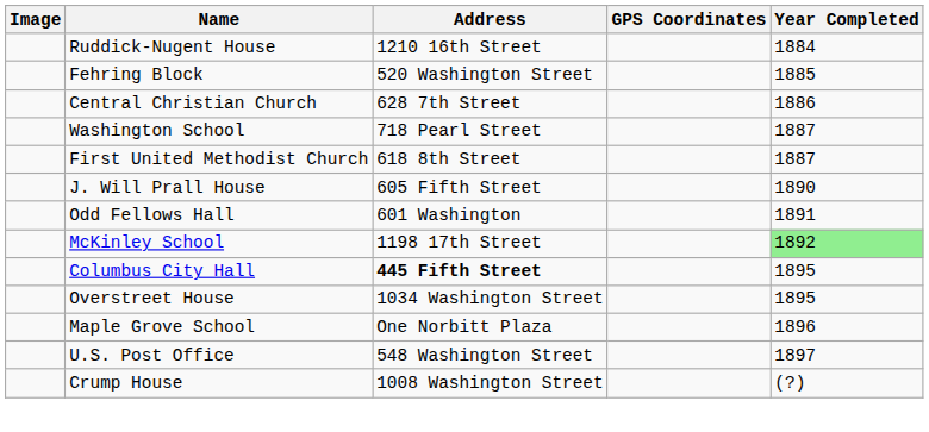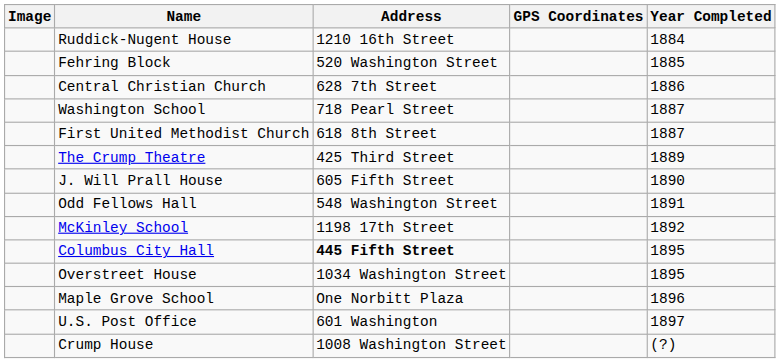+ row: The Crump Theatre | 425 Third Street | 1889
Odd Fellows Hall | Address: 601 Washington -> 548 Washington Street
McKinley School | Year Completed: lightgreen background -> no background
U.S. Post Office | Address: 548 Washington Street -> 601 Washington
